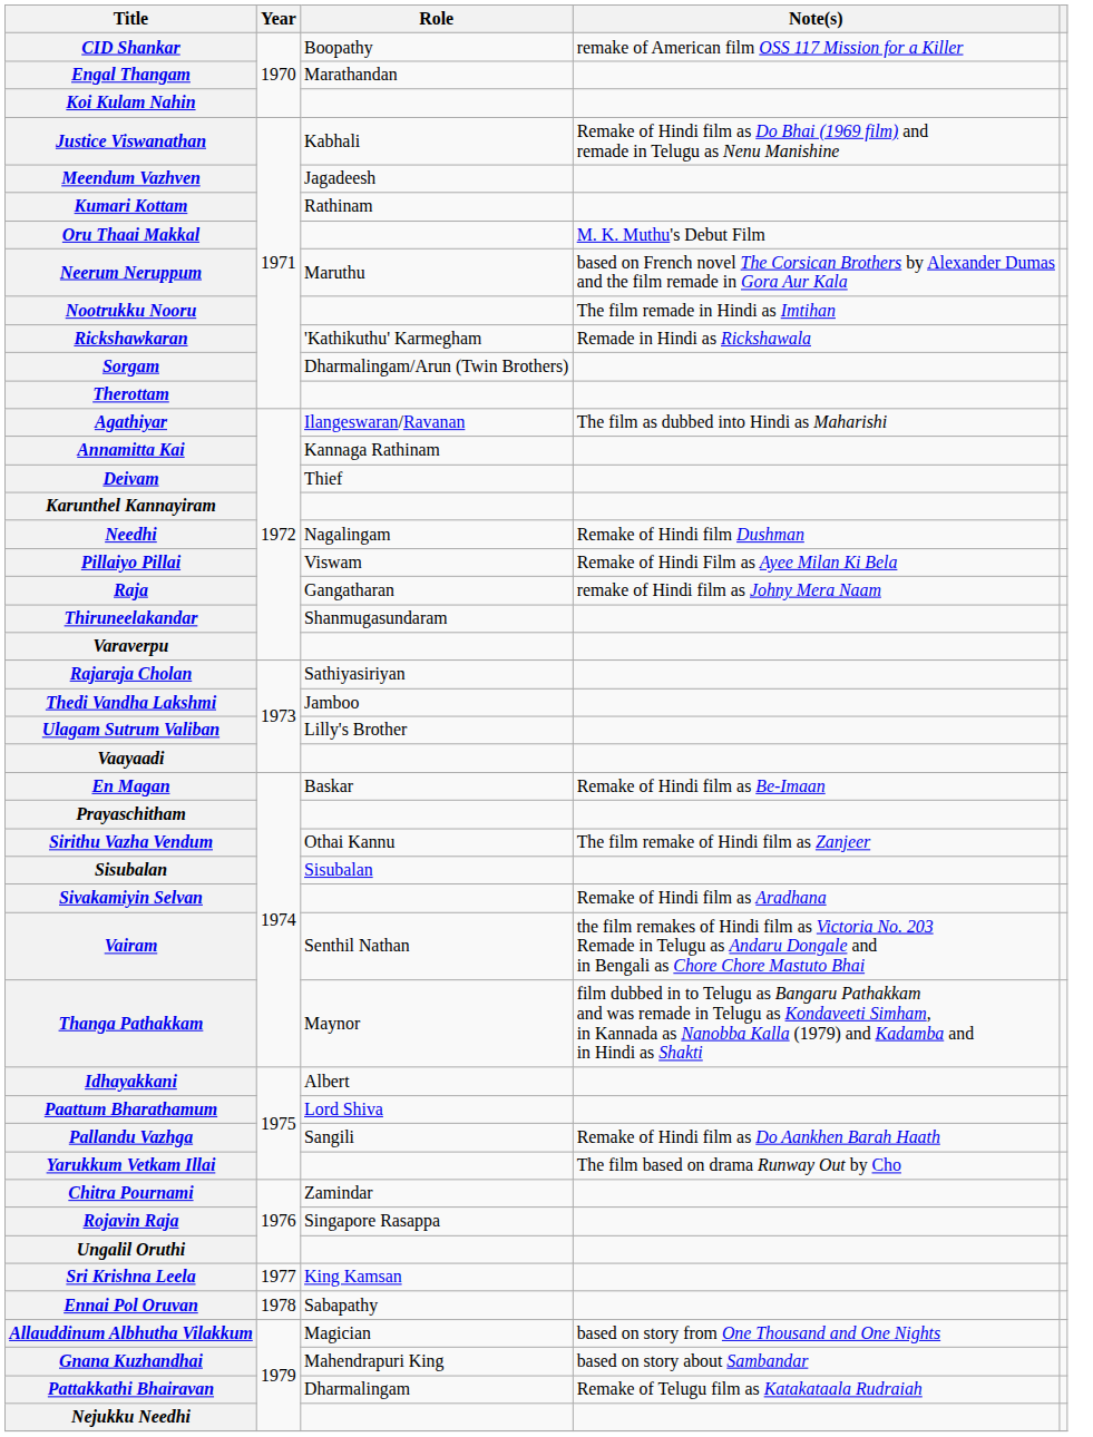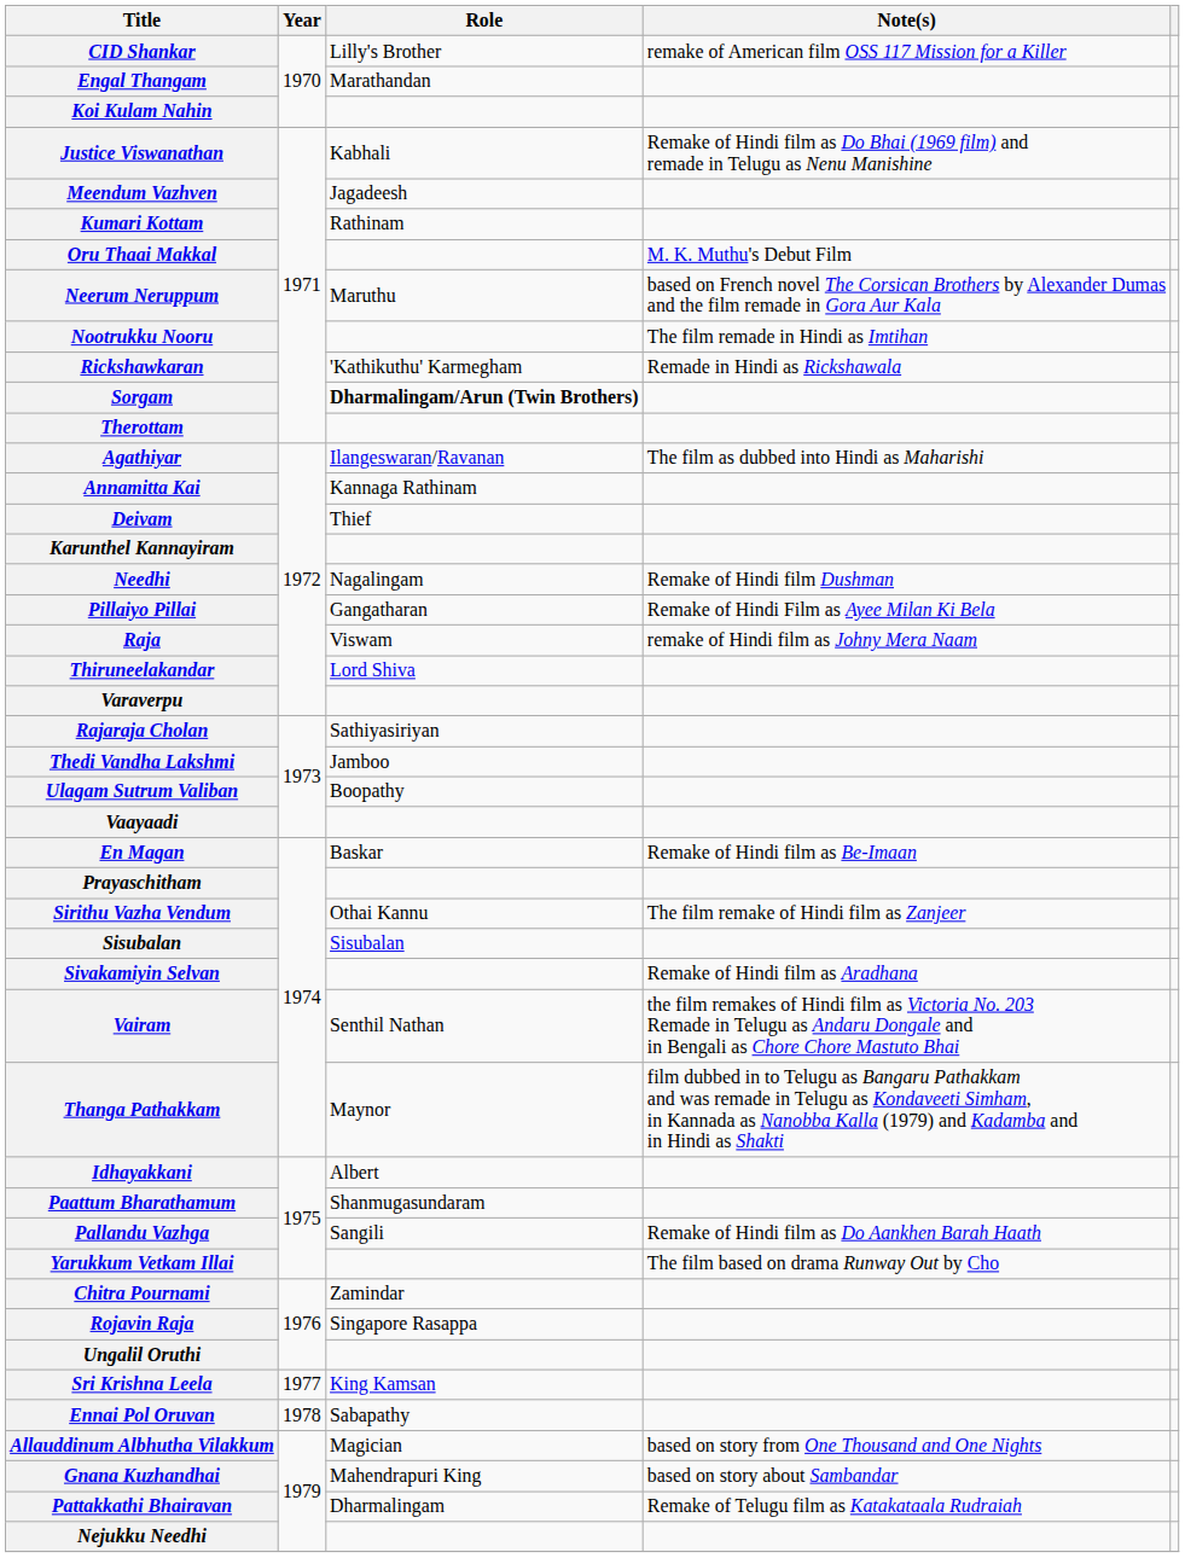CID Shankar | Role: Boopathy -> Lilly's Brother
Sorgam | Role: normal -> bold
Pillaiyo Pillai | Role: Viswam -> Gangatharan
Raja | Role: Gangatharan -> Viswam
Thiruneelakandar | Role: Shanmugasundaram -> Lord Shiva
Ulagam Sutrum Valiban | Role: Lilly's Brother -> Boopathy
Paattum Bharathamum | Role: Lord Shiva -> Shanmugasundaram
